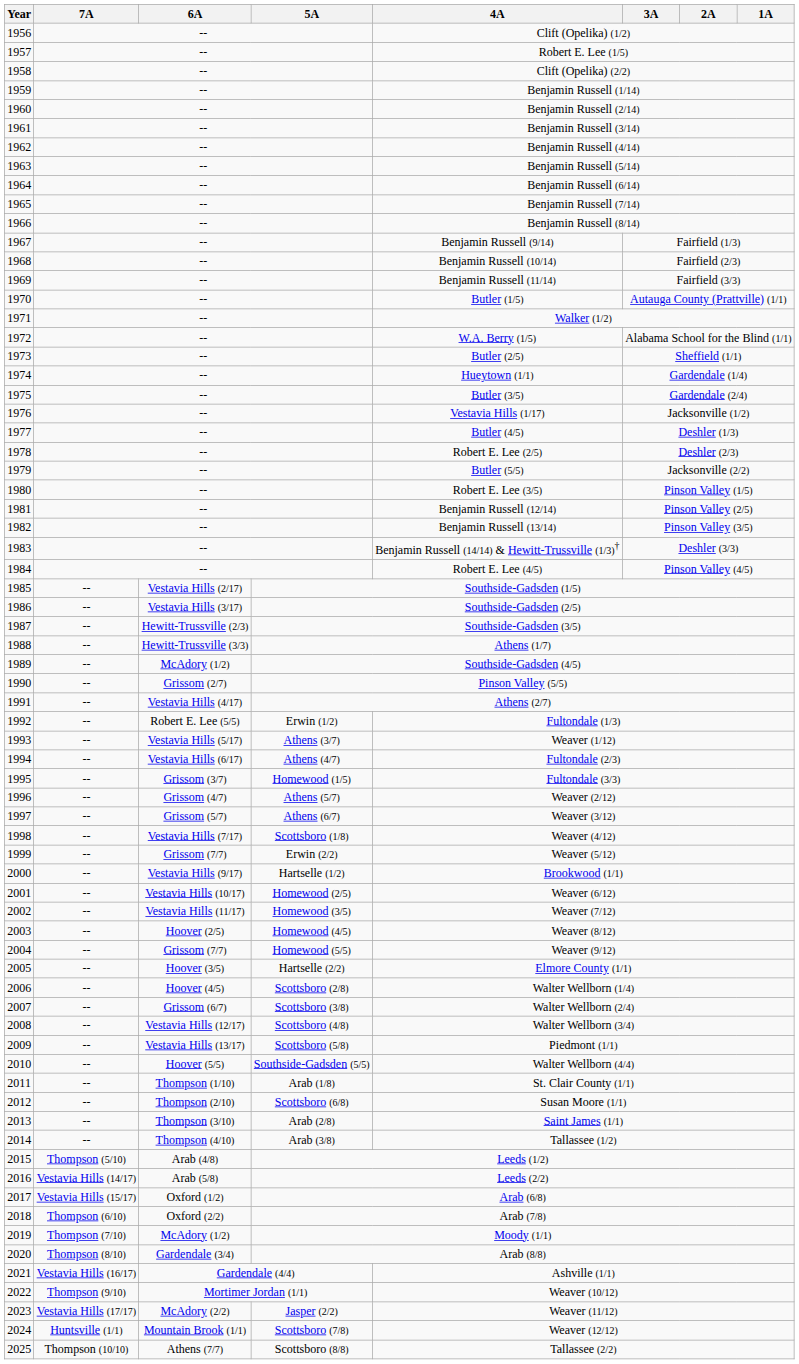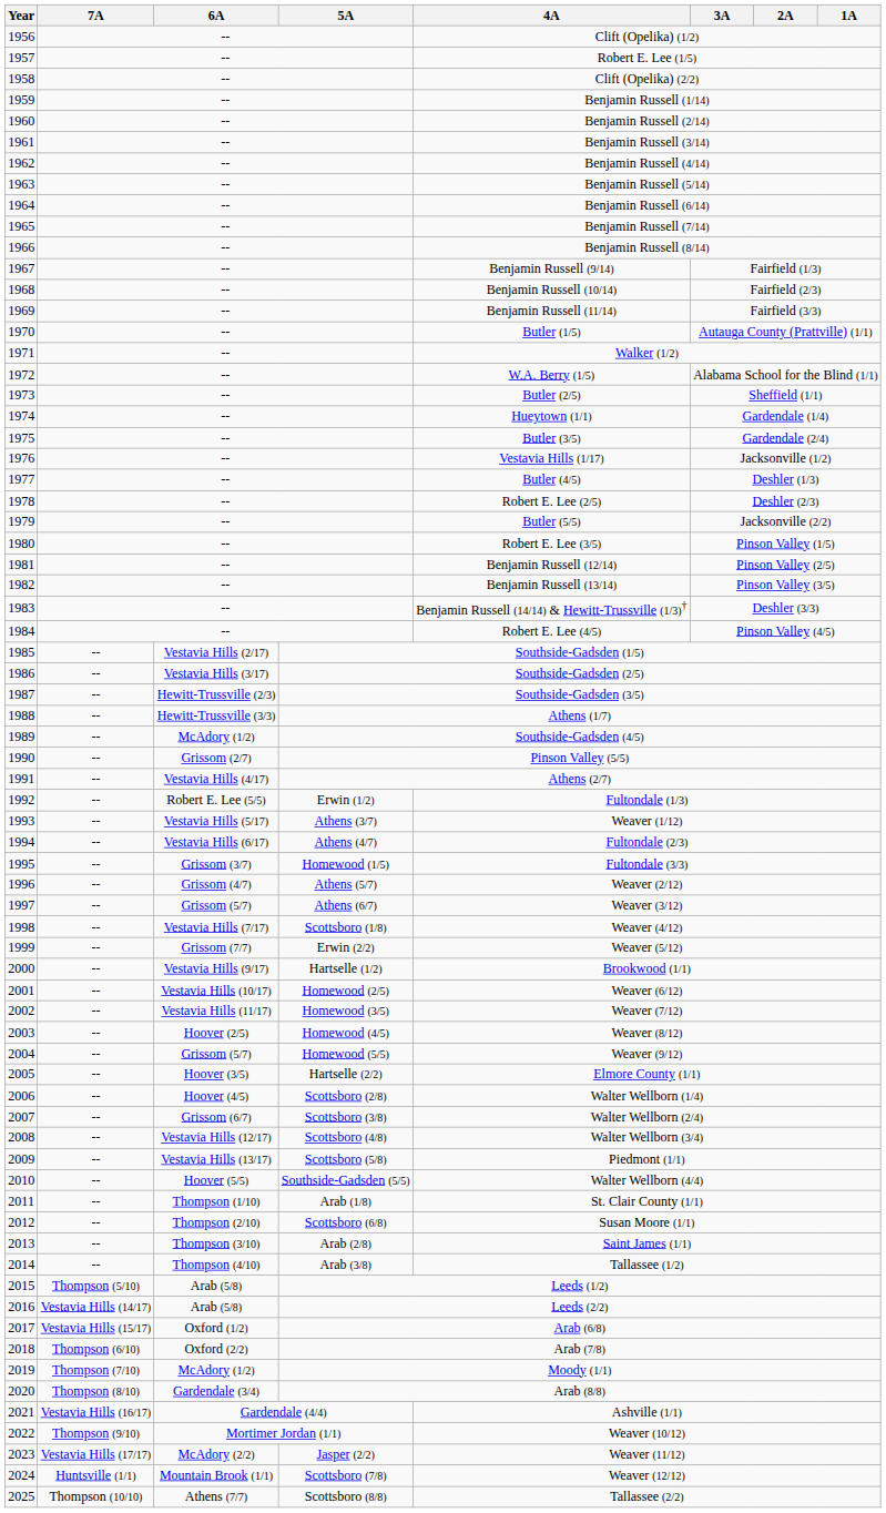2004 | 6A: Grissom (7/7) -> Grissom (5/7)
2015 | 6A: Arab (4/8) -> Arab (5/8)
